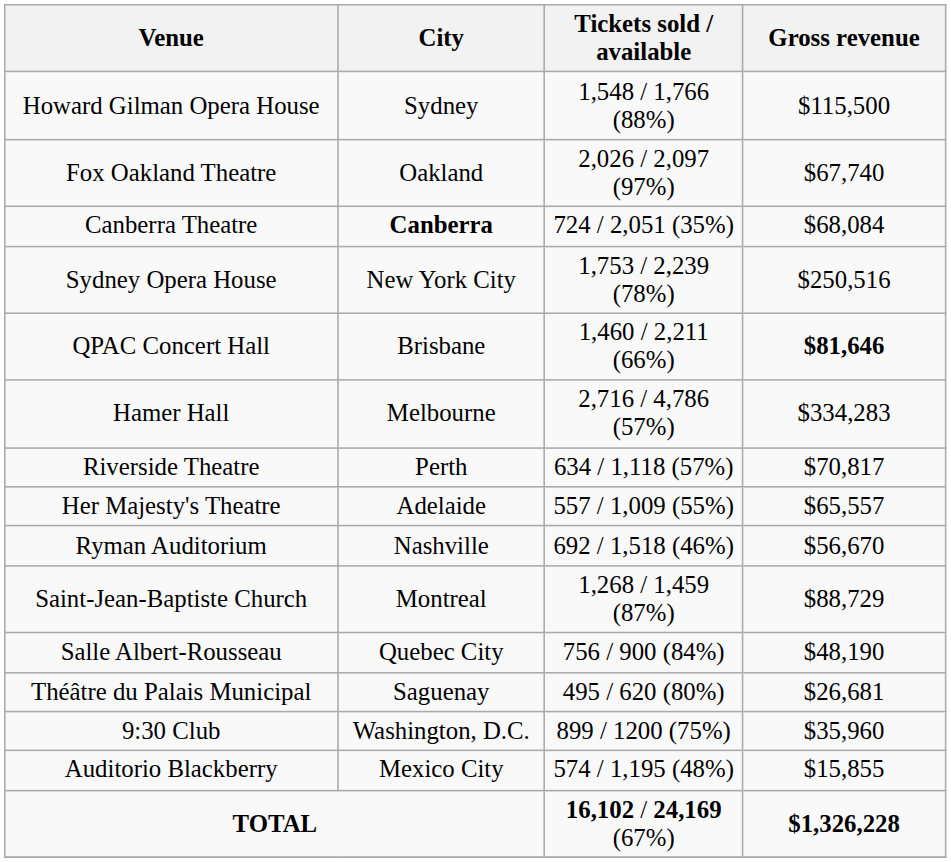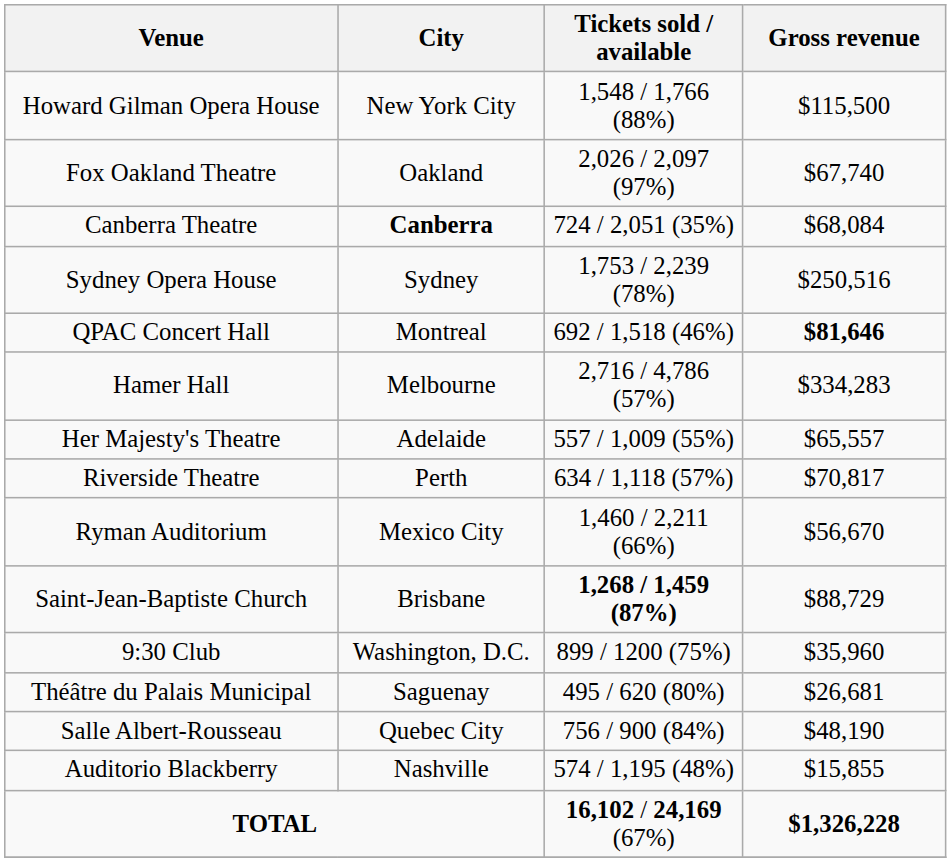Howard Gilman Opera House | City: Sydney -> New York City
Sydney Opera House | City: New York City -> Sydney
QPAC Concert Hall | City: Brisbane -> Montreal
QPAC Concert Hall | Tickets sold / available: 1,460 / 2,211 (66%) -> 692 / 1,518 (46%)
rows swapped: Her Majesty's Theatre <-> Riverside Theatre
Ryman Auditorium | City: Nashville -> Mexico City
Ryman Auditorium | Tickets sold / available: 692 / 1,518 (46%) -> 1,460 / 2,211 (66%)
Saint-Jean-Baptiste Church | City: Montreal -> Brisbane
Saint-Jean-Baptiste Church | Tickets sold / available: normal -> bold
rows swapped: Salle Albert-Rousseau <-> 9:30 Club
Auditorio Blackberry | City: Mexico City -> Nashville
